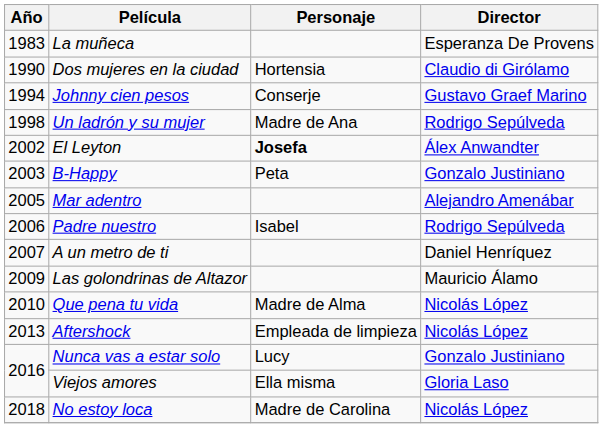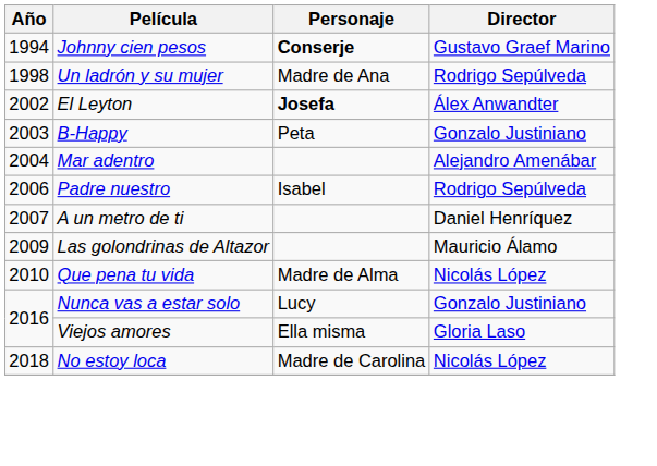- row: 1983 | La muñeca | Esperanza De Provens
- row: 1990 | Dos mujeres en la ciudad | Hortensia | Claudio di Girólamo
Johnny cien pesos | Personaje: normal -> bold
Mar adentro | Año: 2005 -> 2004
- row: 2013 | Aftershock | Empleada de limpieza | Nicolás López
